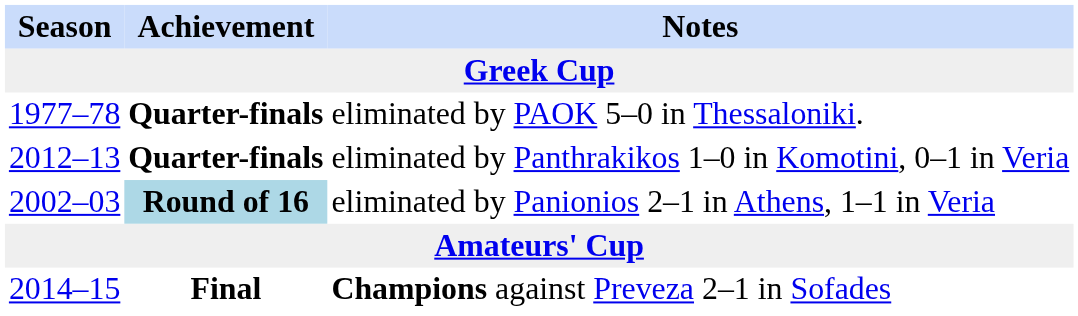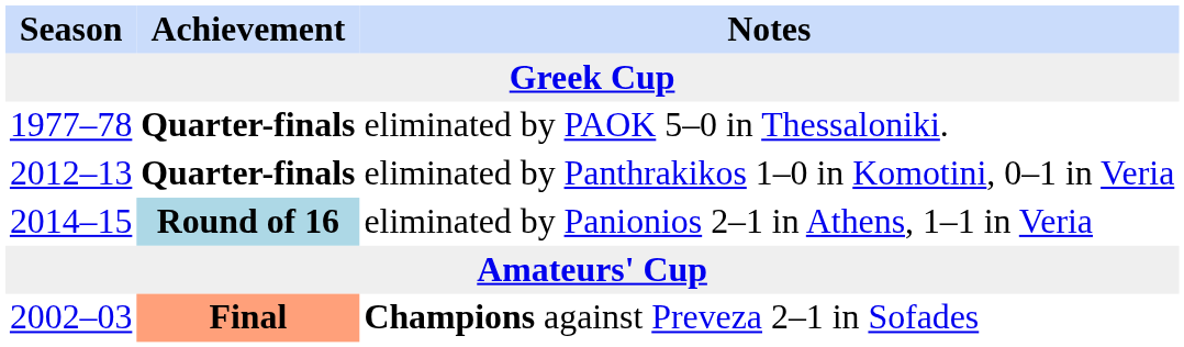eliminated by Panionios 2–1 in Athens, 1–1 in Veria | Season: 2002–03 -> 2014–15
Champions against Preveza 2–1 in Sofades | Season: 2014–15 -> 2002–03
Champions against Preveza 2–1 in Sofades | Achievement: no background -> lightsalmon background
